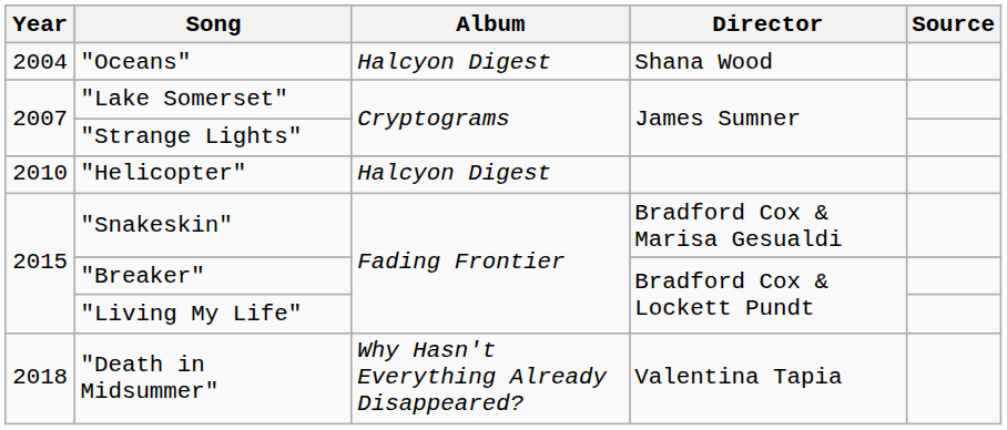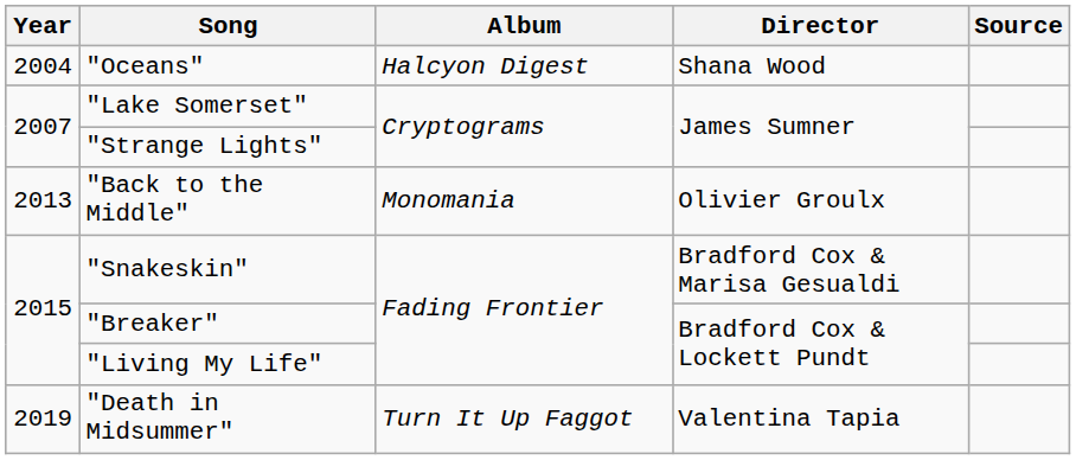- row: 2010 | "Helicopter" | Halcyon Digest
+ row: 2013 | "Back to the Middle" | Monomania | Olivier Groulx
"Death in Midsummer" | Year: 2018 -> 2019
"Death in Midsummer" | Album: Why Hasn't Everything Already Disappeared? -> Turn It Up Faggot
